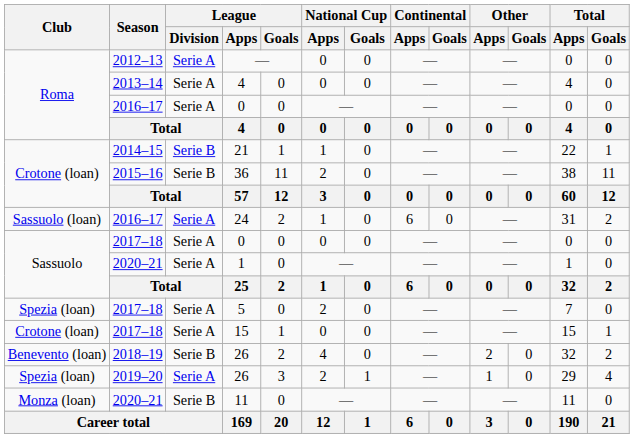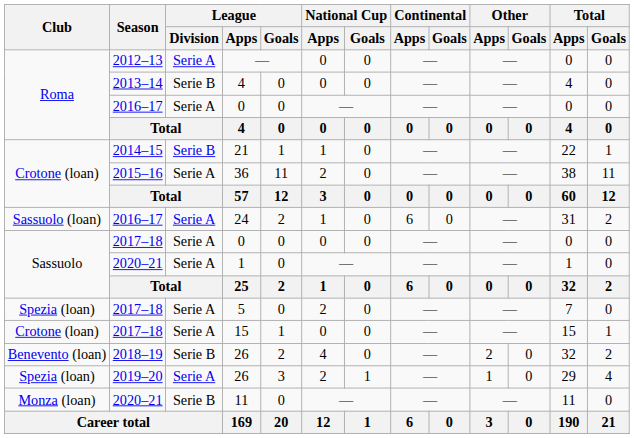2013–14 / 4 | League / Division: Serie A -> Serie B
36 | League / Division: Serie B -> Serie A
